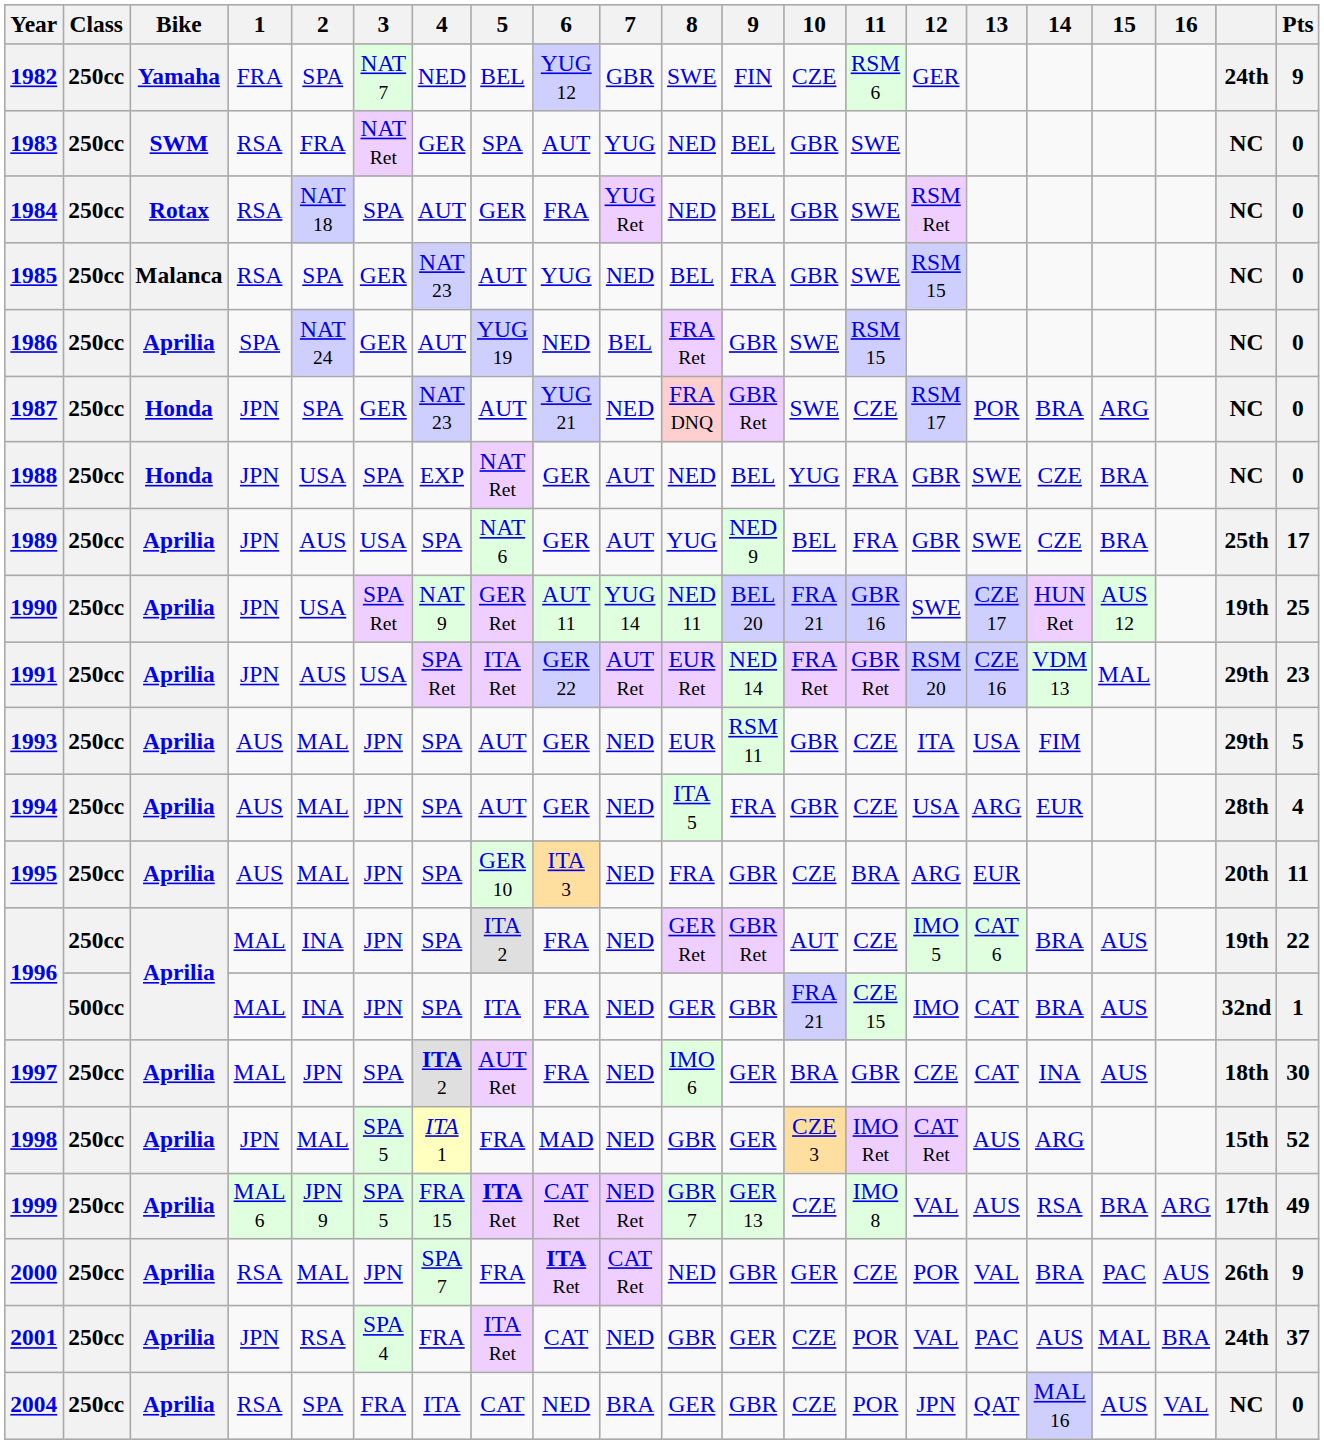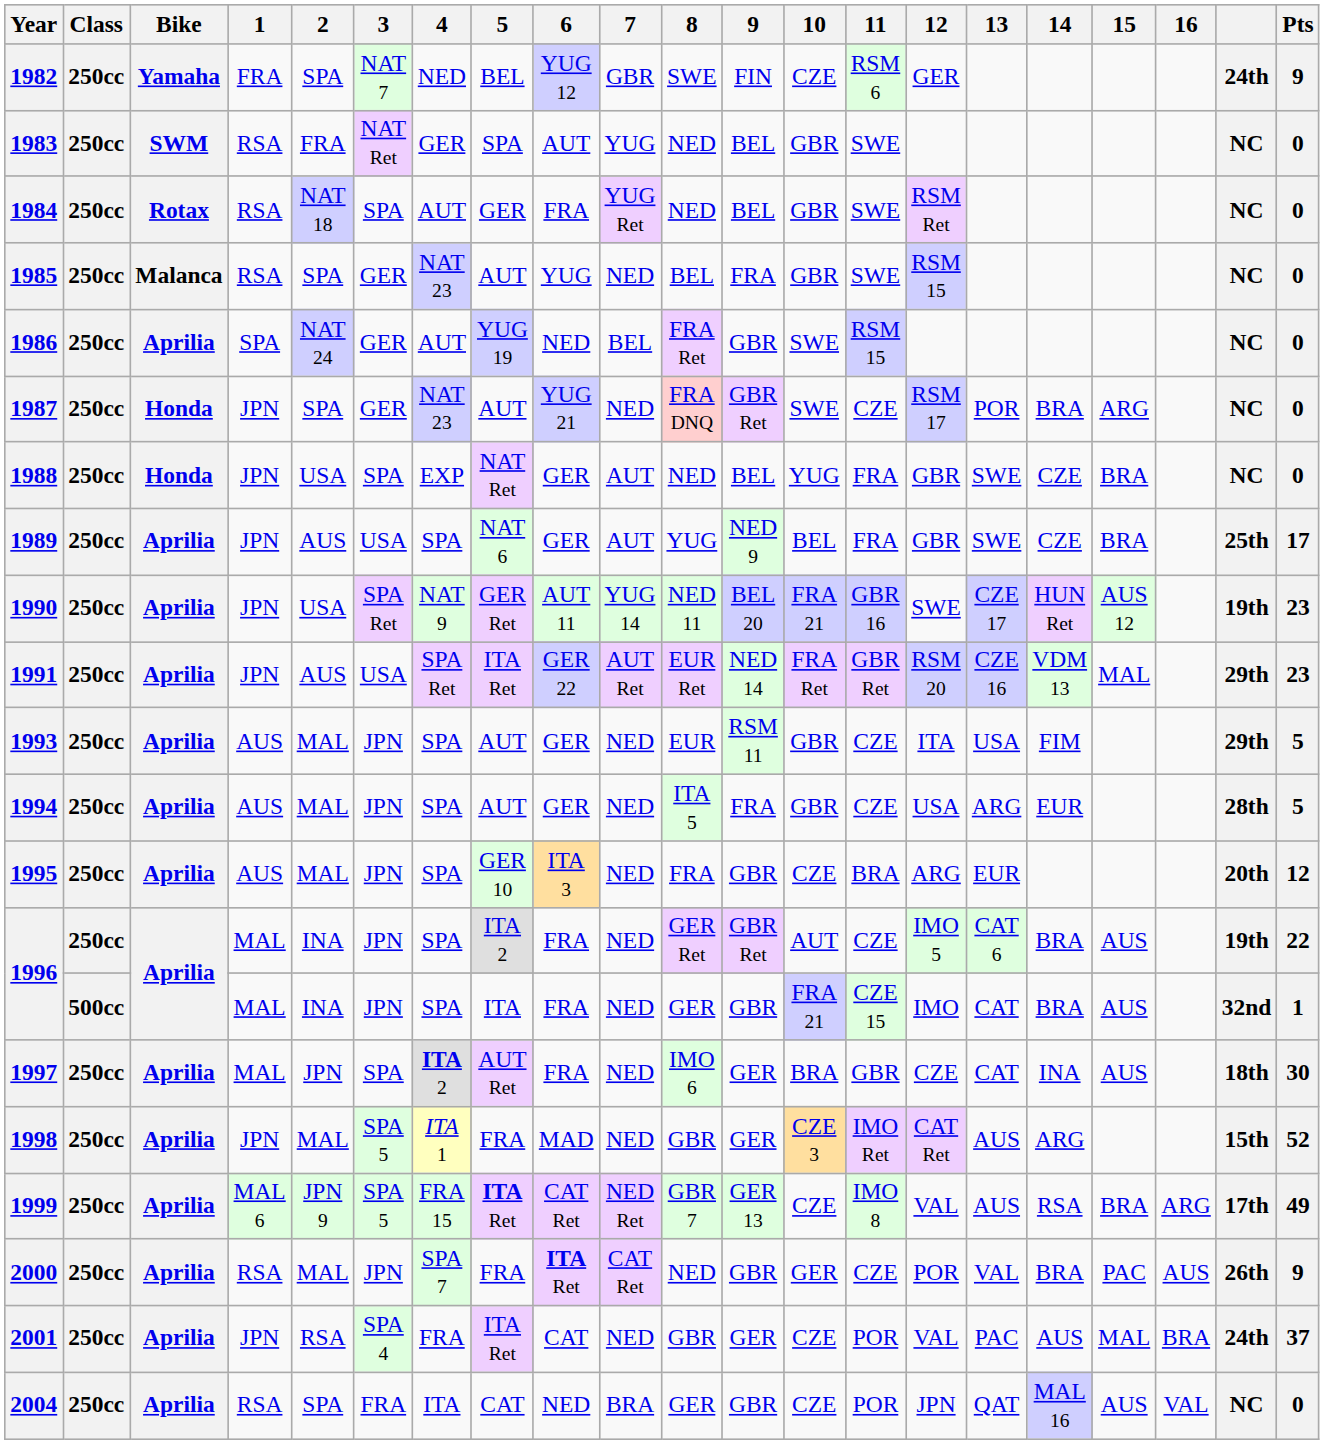1990 | Pts: 25 -> 23
1994 | Pts: 4 -> 5
1995 | Pts: 11 -> 12
